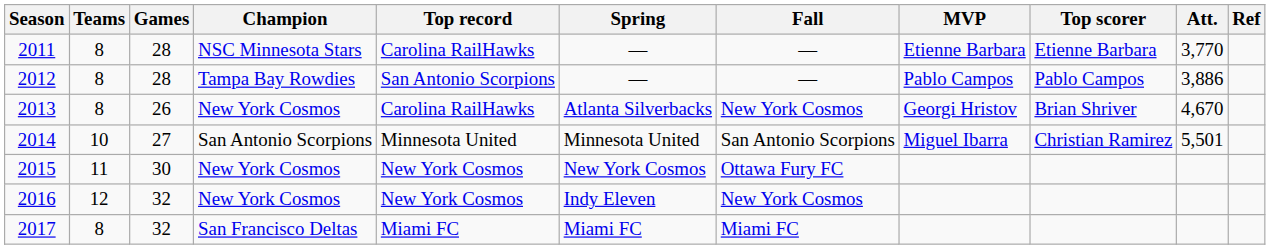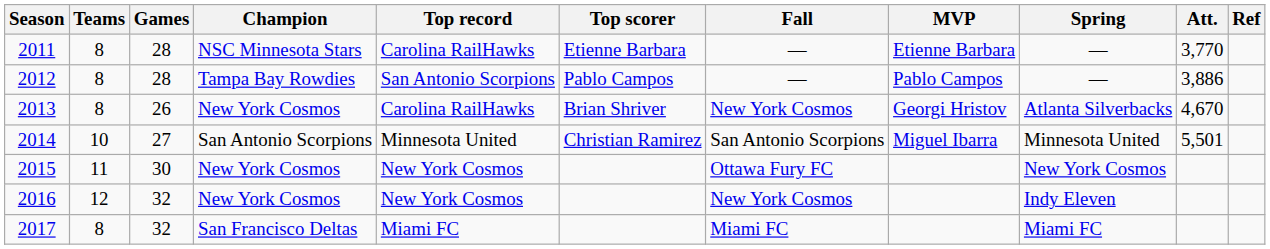columns swapped: Spring <-> Top scorer
